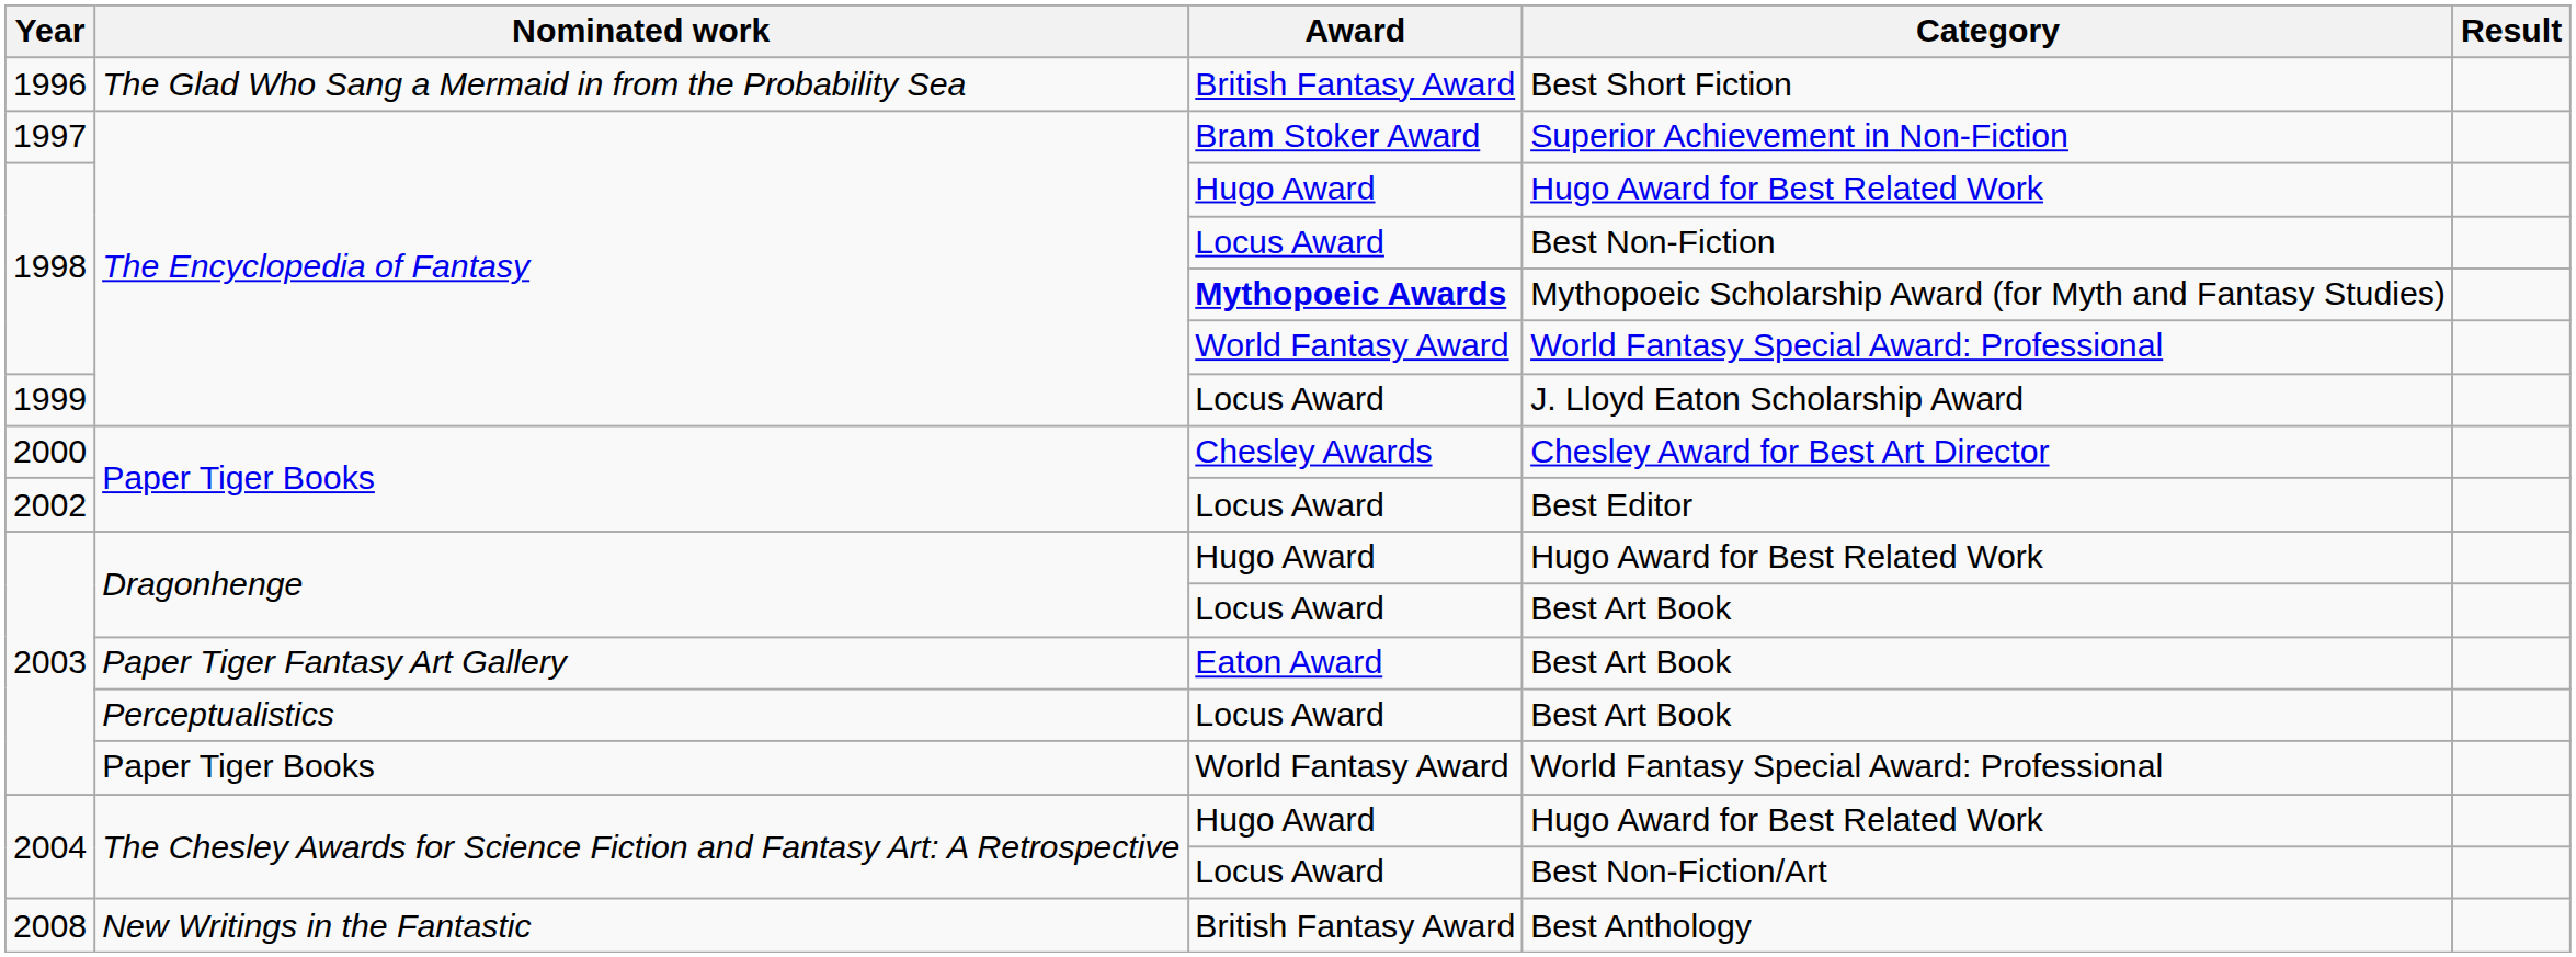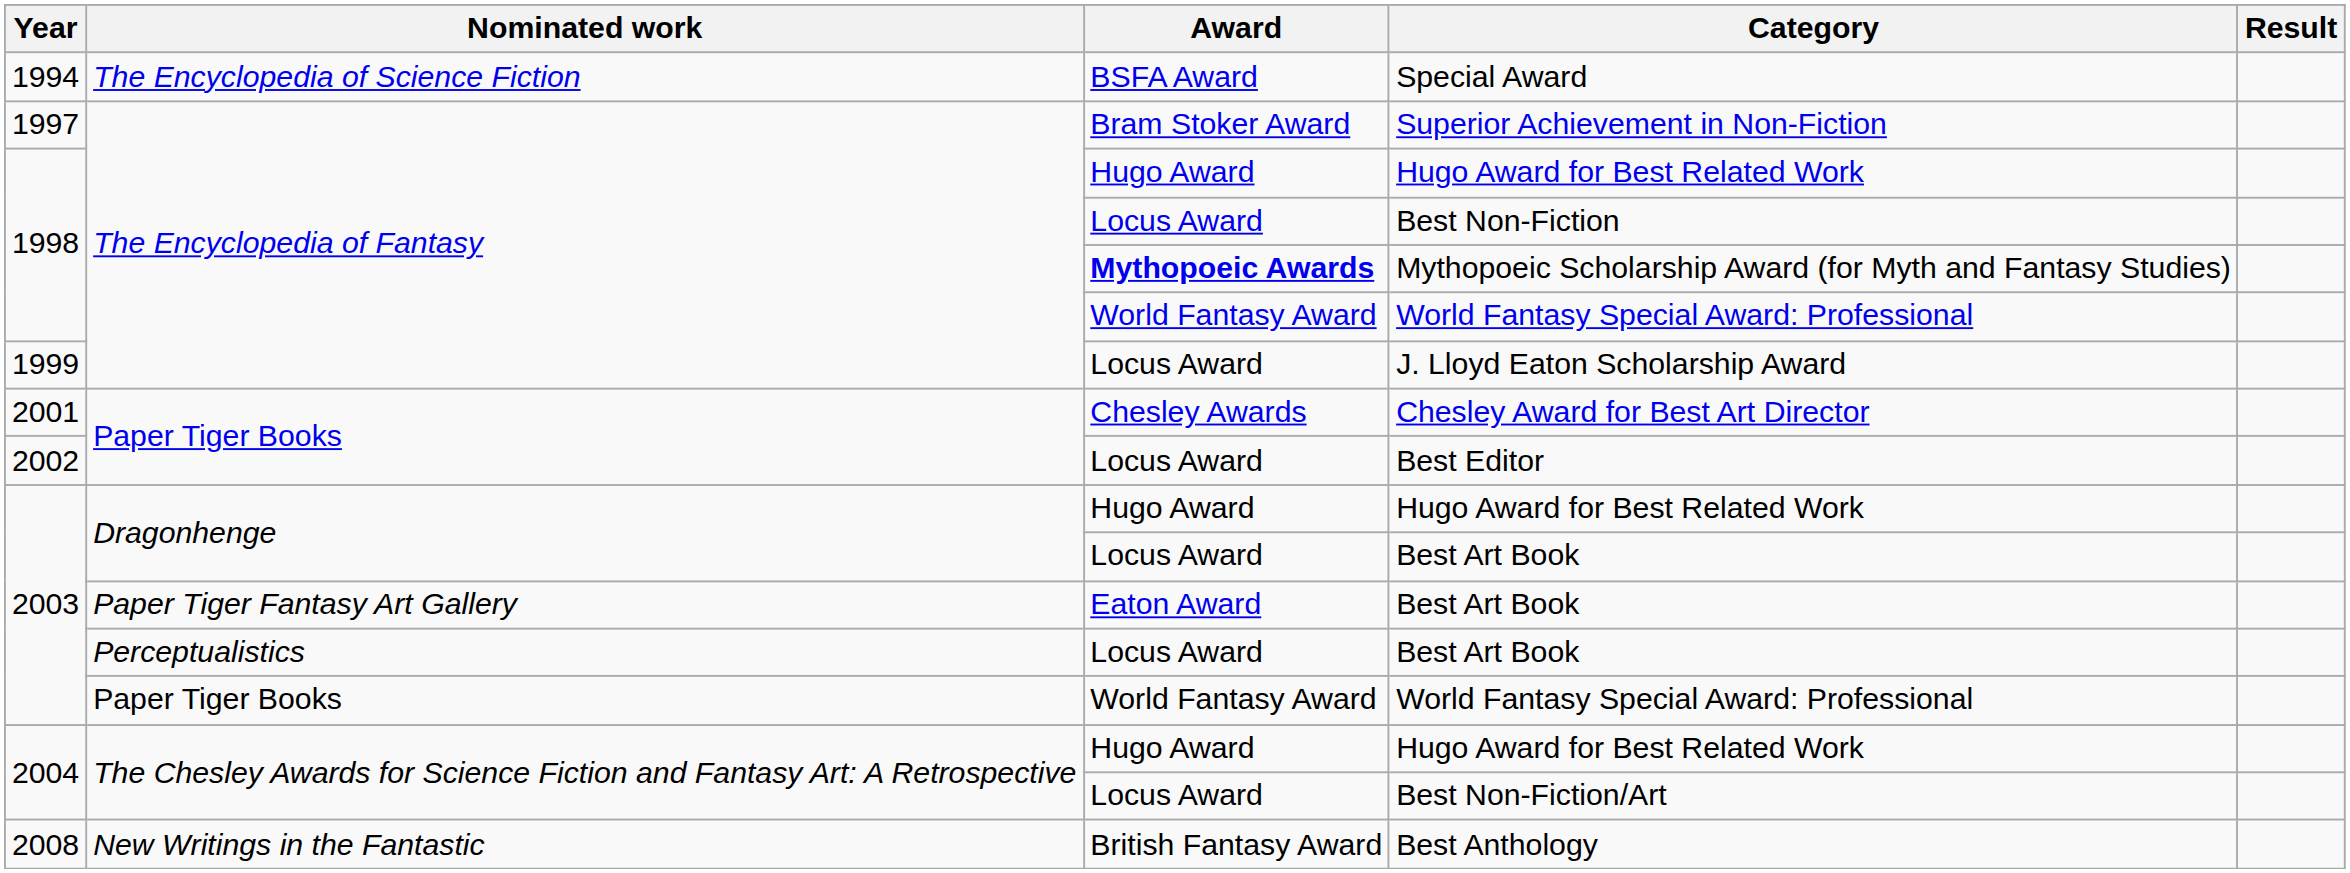+ row: 1994 | The Encyclopedia of Science Fiction | BSFA Award | Special Award
- row: 1996 | The Glad Who Sang a Mermaid in from the Probability Sea | British Fantasy Award | Best Short Fiction
Chesley Award for Best Art Director | Year: 2000 -> 2001
